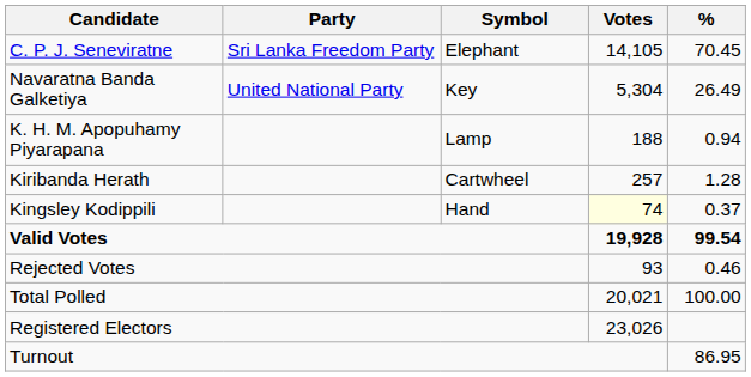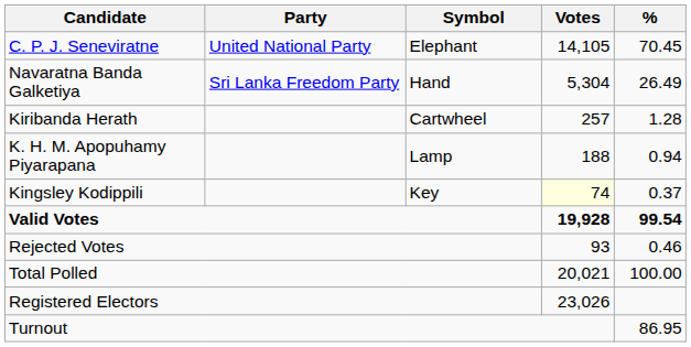C. P. J. Seneviratne | Party: Sri Lanka Freedom Party -> United National Party
Navaratna Banda Galketiya | Party: United National Party -> Sri Lanka Freedom Party
Navaratna Banda Galketiya | Symbol: Key -> Hand
rows swapped: Kiribanda Herath <-> K. H. M. Apopuhamy Piyarapana
Kingsley Kodippili | Symbol: Hand -> Key
